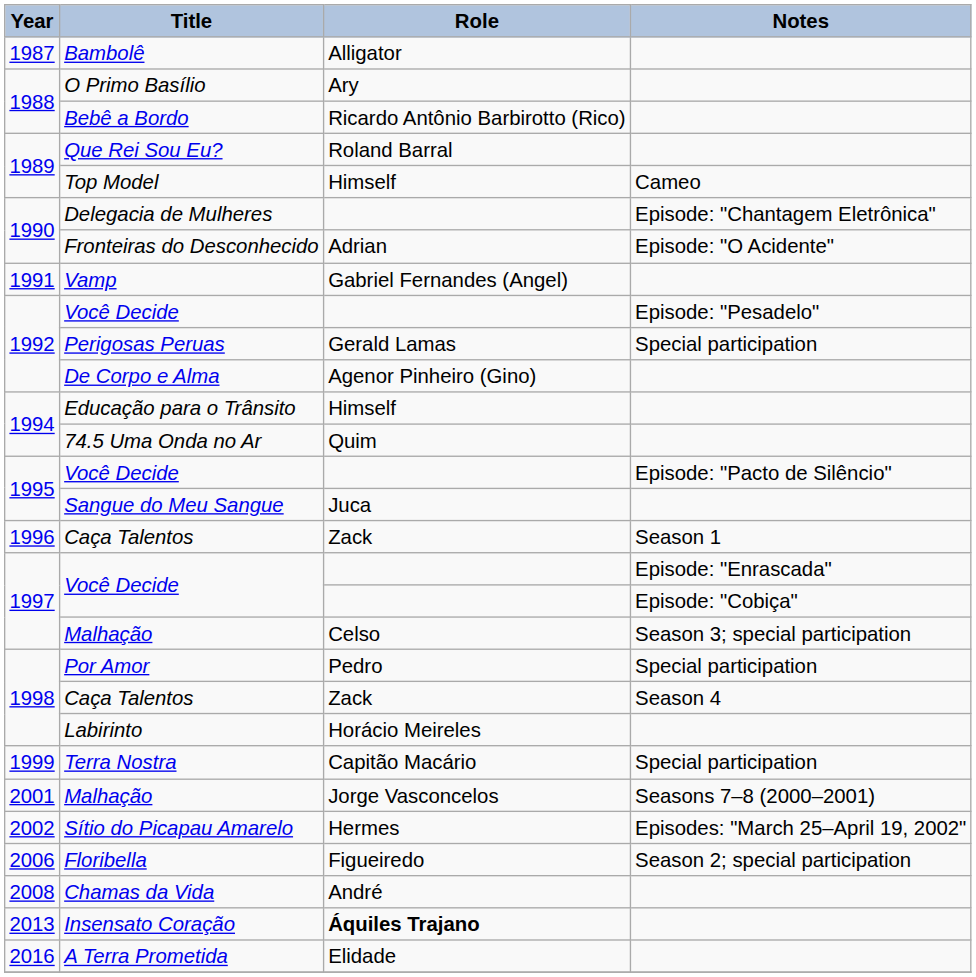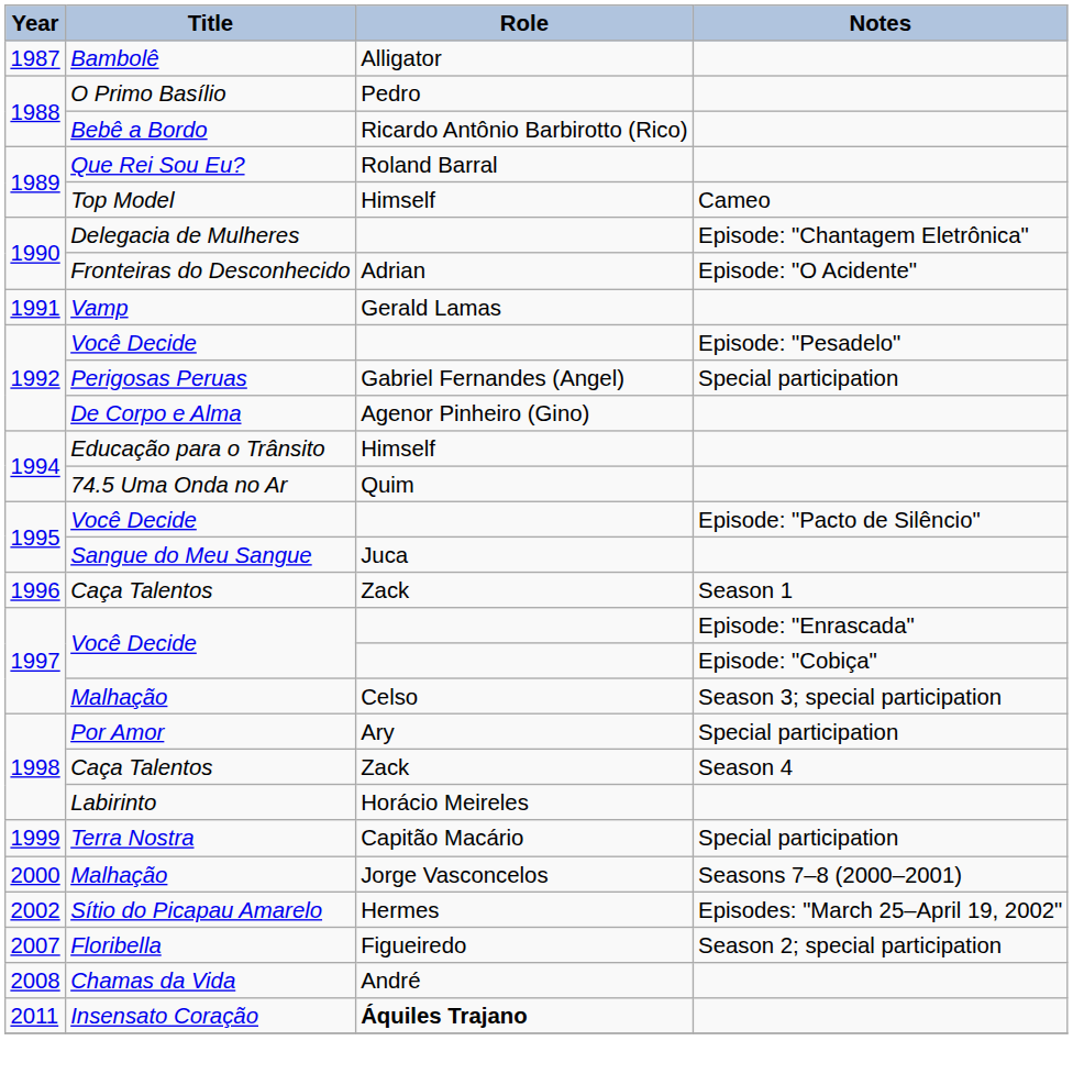O Primo Basílio | Role: Ary -> Pedro
Vamp | Role: Gabriel Fernandes (Angel) -> Gerald Lamas
Perigosas Peruas | Role: Gerald Lamas -> Gabriel Fernandes (Angel)
Por Amor | Role: Pedro -> Ary
Malhação / Seasons 7–8 (2000–2001) | Year: 2001 -> 2000
Floribella | Year: 2006 -> 2007
Insensato Coração | Year: 2013 -> 2011
- row: 2016 | A Terra Prometida | Elidade
